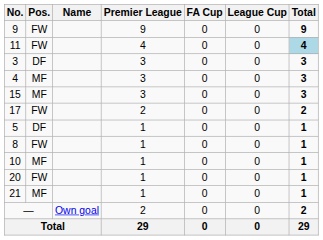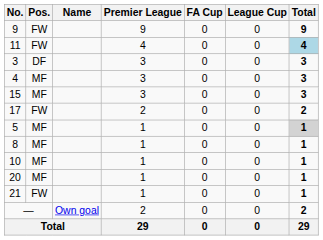5 | Pos.: DF -> MF
5 | Total: no background -> lightgrey background
8 | Pos.: FW -> MF
20 | Pos.: FW -> MF
21 | Pos.: MF -> FW
